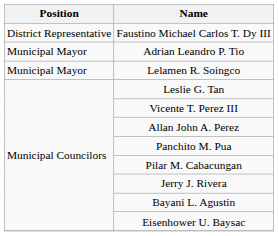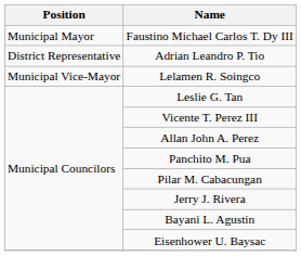Faustino Michael Carlos T. Dy III | Position: District Representative -> Municipal Mayor
Adrian Leandro P. Tio | Position: Municipal Mayor -> District Representative
Lelamen R. Soingco | Position: Municipal Mayor -> Municipal Vice-Mayor
